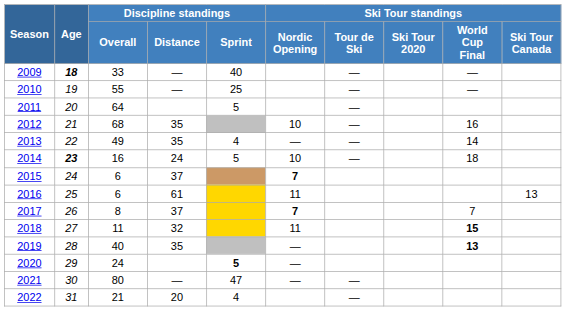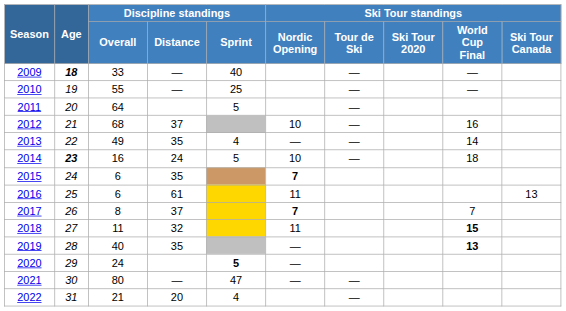2012 | Discipline standings / Distance: 35 -> 37
2015 | Discipline standings / Distance: 37 -> 35
